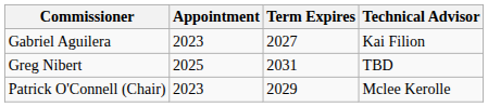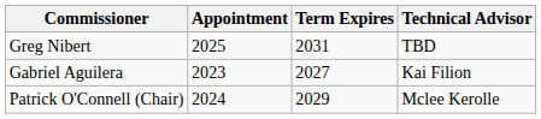rows swapped: Gabriel Aguilera <-> Greg Nibert
Patrick O'Connell (Chair) | Appointment: 2023 -> 2024
